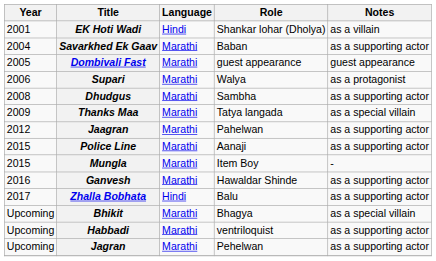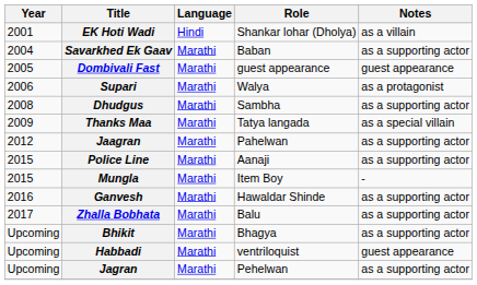Zhalla Bobhata | Language: Hindi -> Marathi
Bhikit | Notes: as a special villain -> as a supporting actor
Habbadi | Notes: as a supporting actor -> guest appearance
